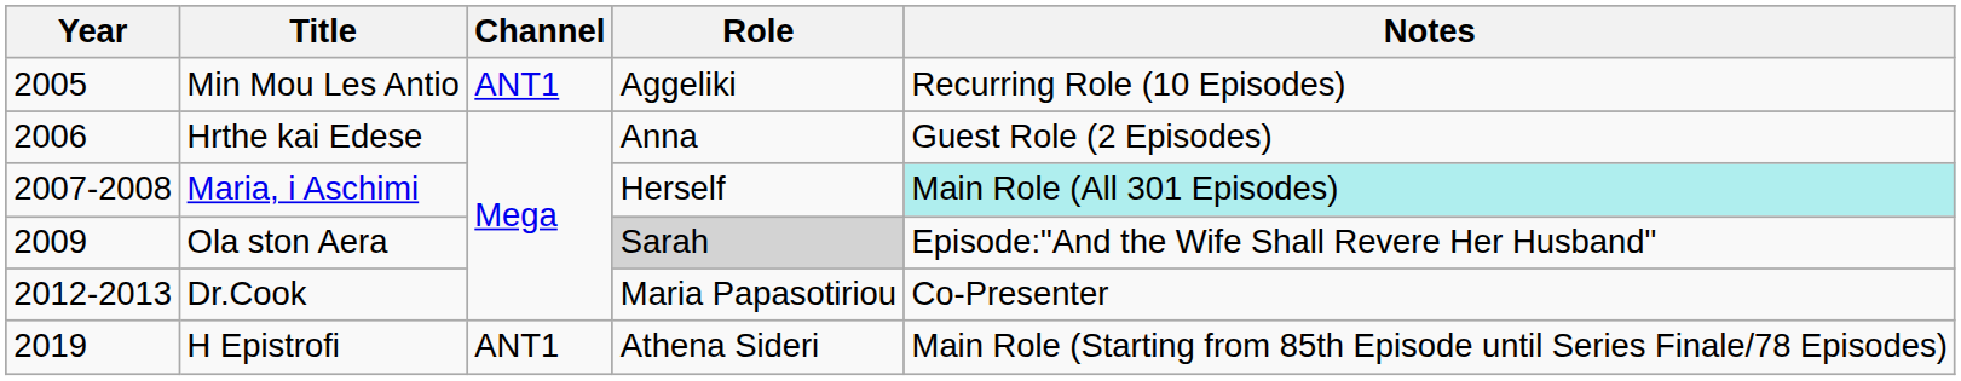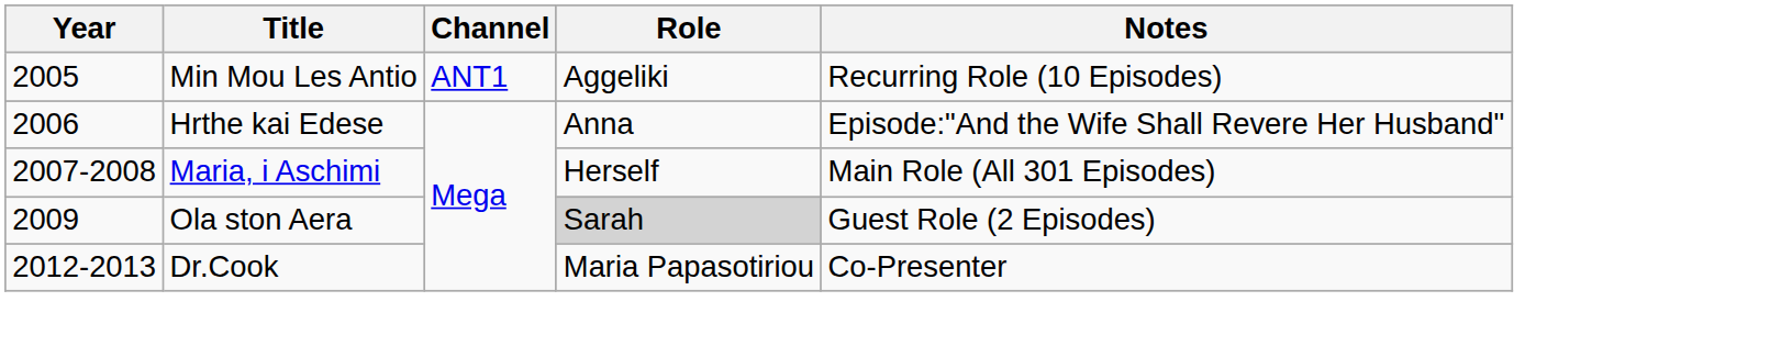Hrthe kai Edese | Notes: Guest Role (2 Episodes) -> Episode:"And the Wife Shall Revere Her Husband"
Maria, i Aschimi | Notes: paleturquoise background -> no background
Ola ston Aera | Notes: Episode:"And the Wife Shall Revere Her Husband" -> Guest Role (2 Episodes)
- row: 2019 | H Epistrofi | ANT1 | Athena Sideri | Main Role (Starting from 85th Episode until Series Finale/78 Episodes)
